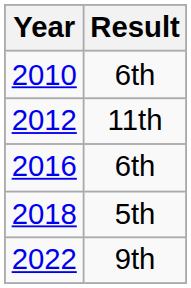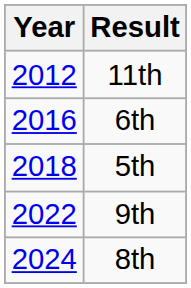- row: 2010 | 6th
+ row: 2024 | 8th
